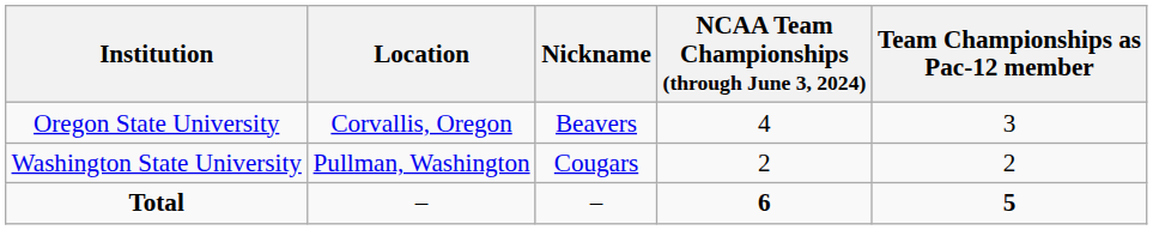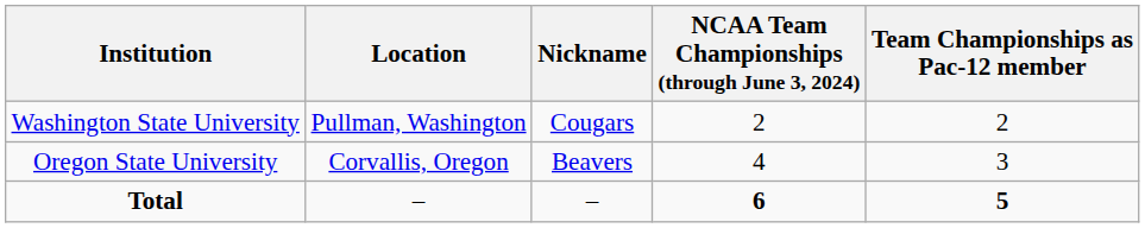rows swapped: Oregon State University <-> Washington State University
